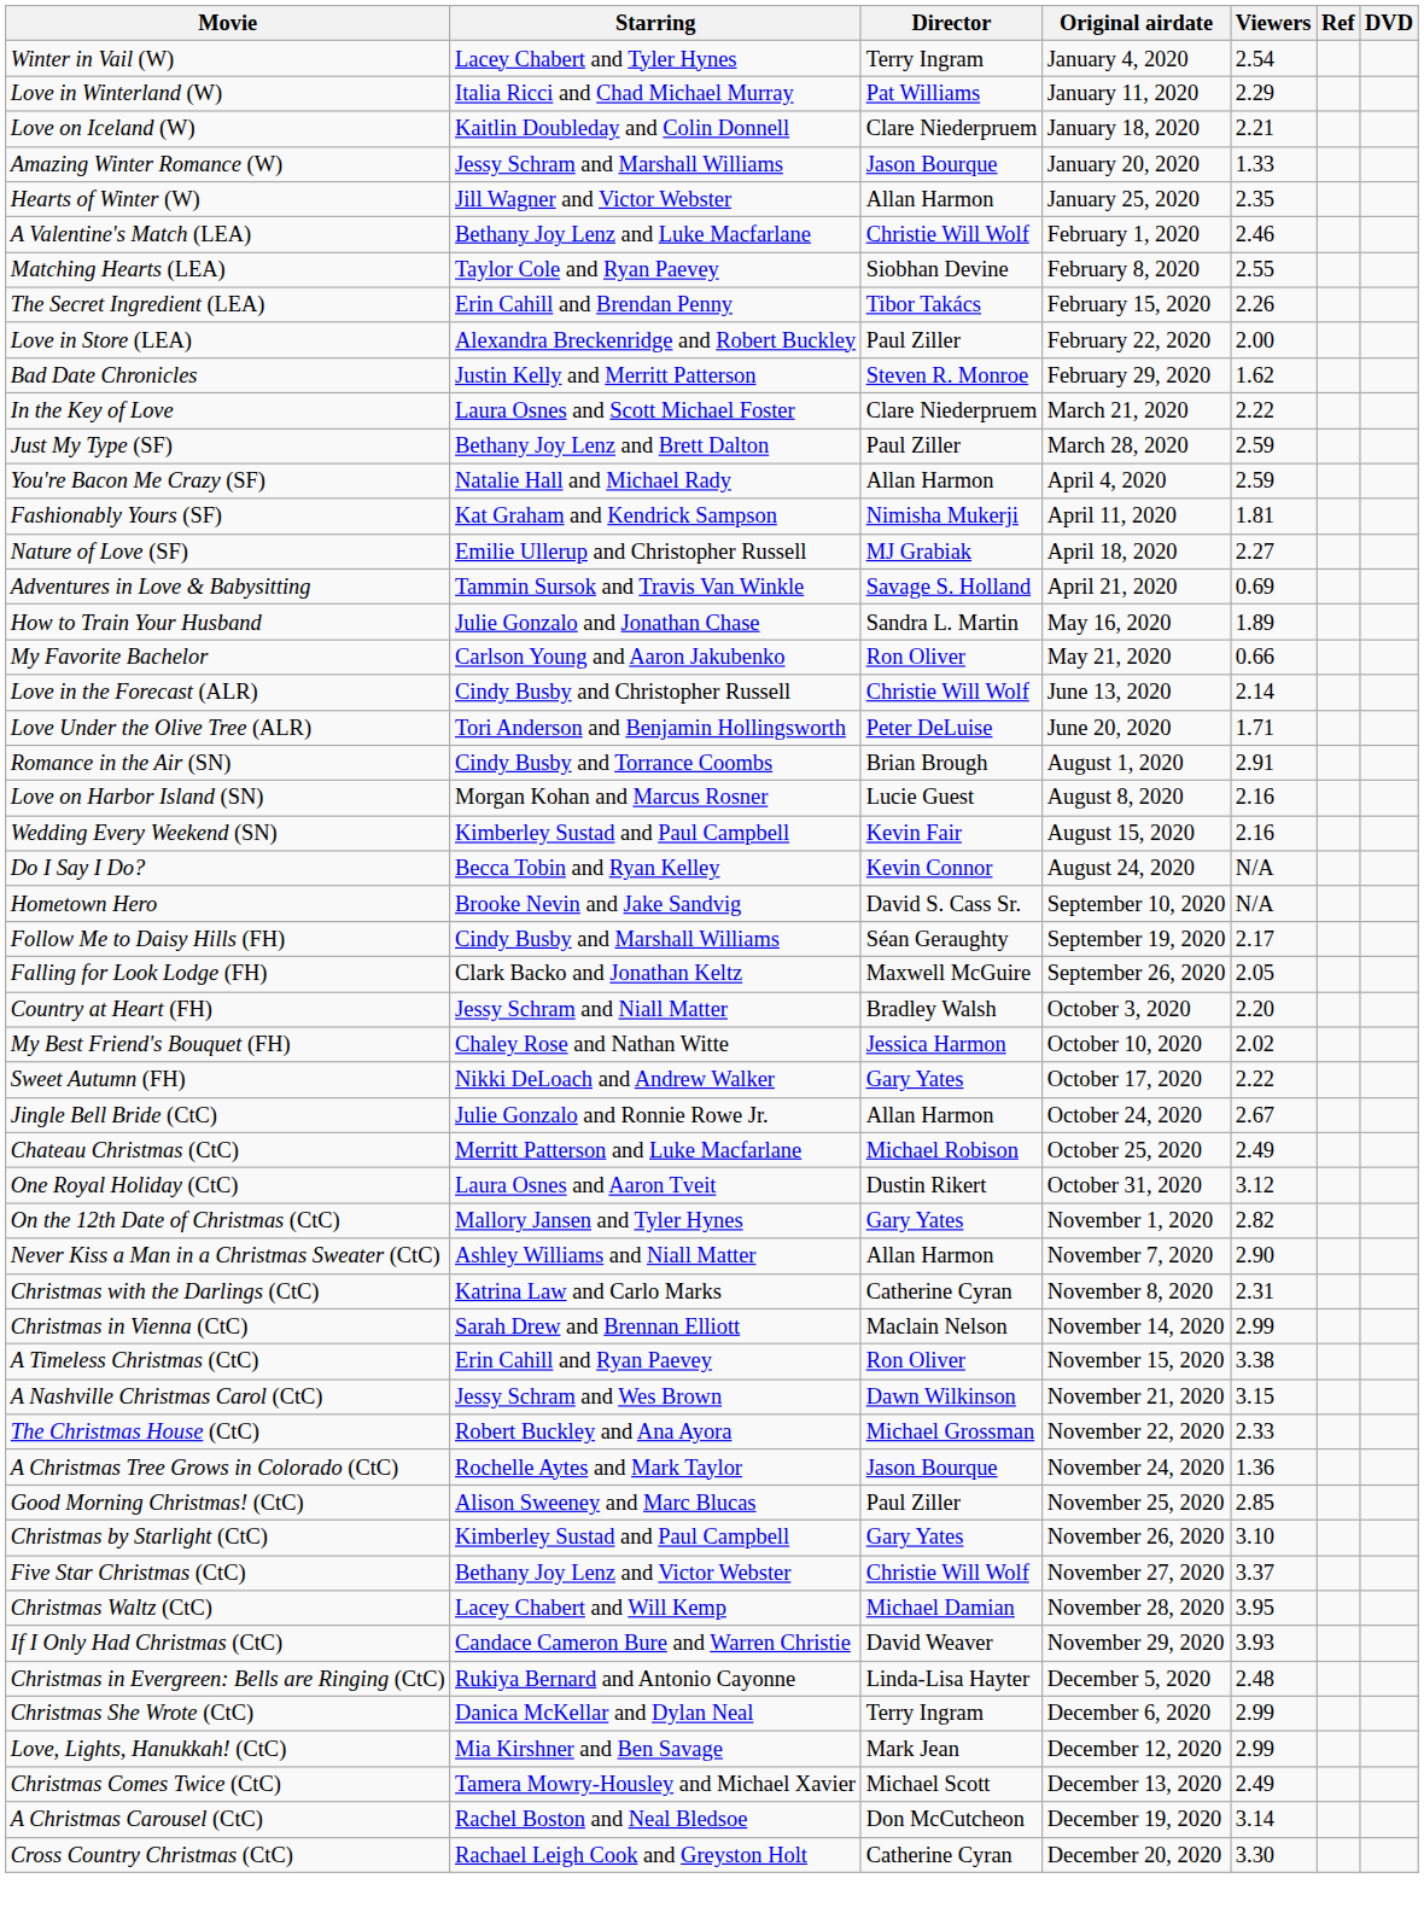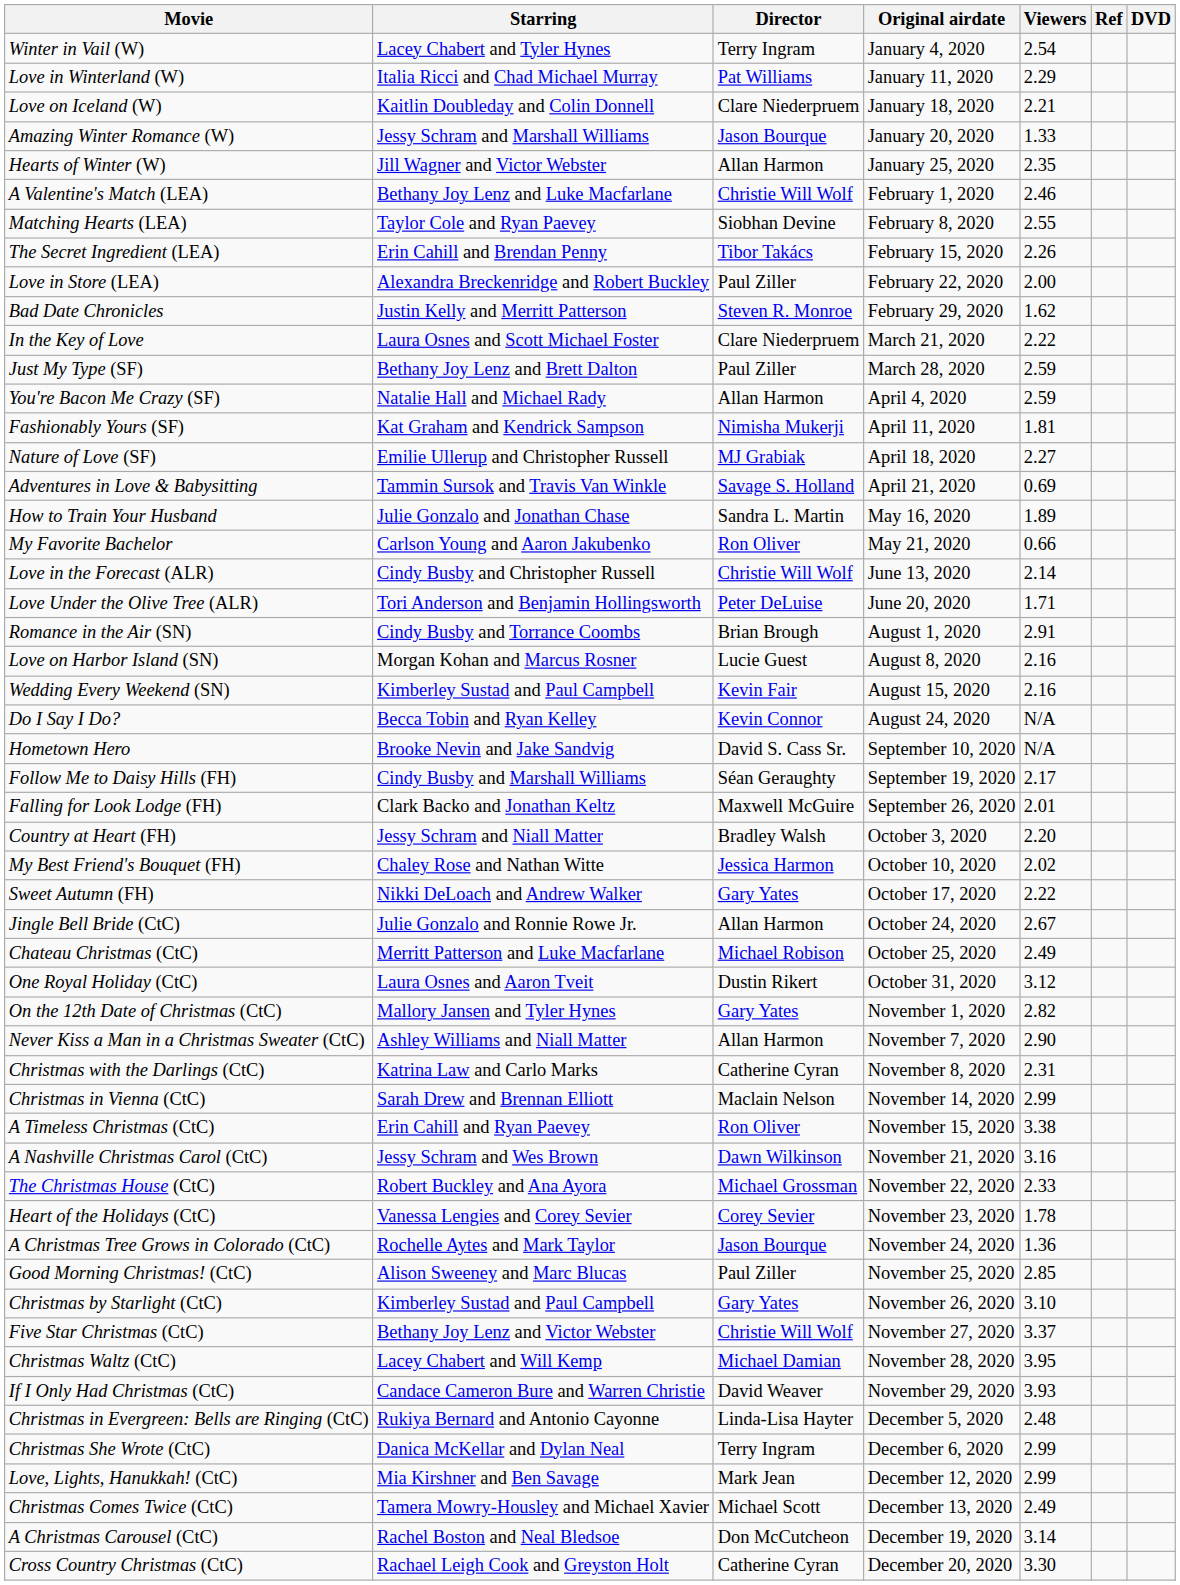Falling for Look Lodge (FH) | Viewers: 2.05 -> 2.01
A Nashville Christmas Carol (CtC) | Viewers: 3.15 -> 3.16
+ row: Heart of the Holidays (CtC) | Vanessa Lengies and Corey Sevier | Corey Sevier | November 23, 2020 | 1.78
